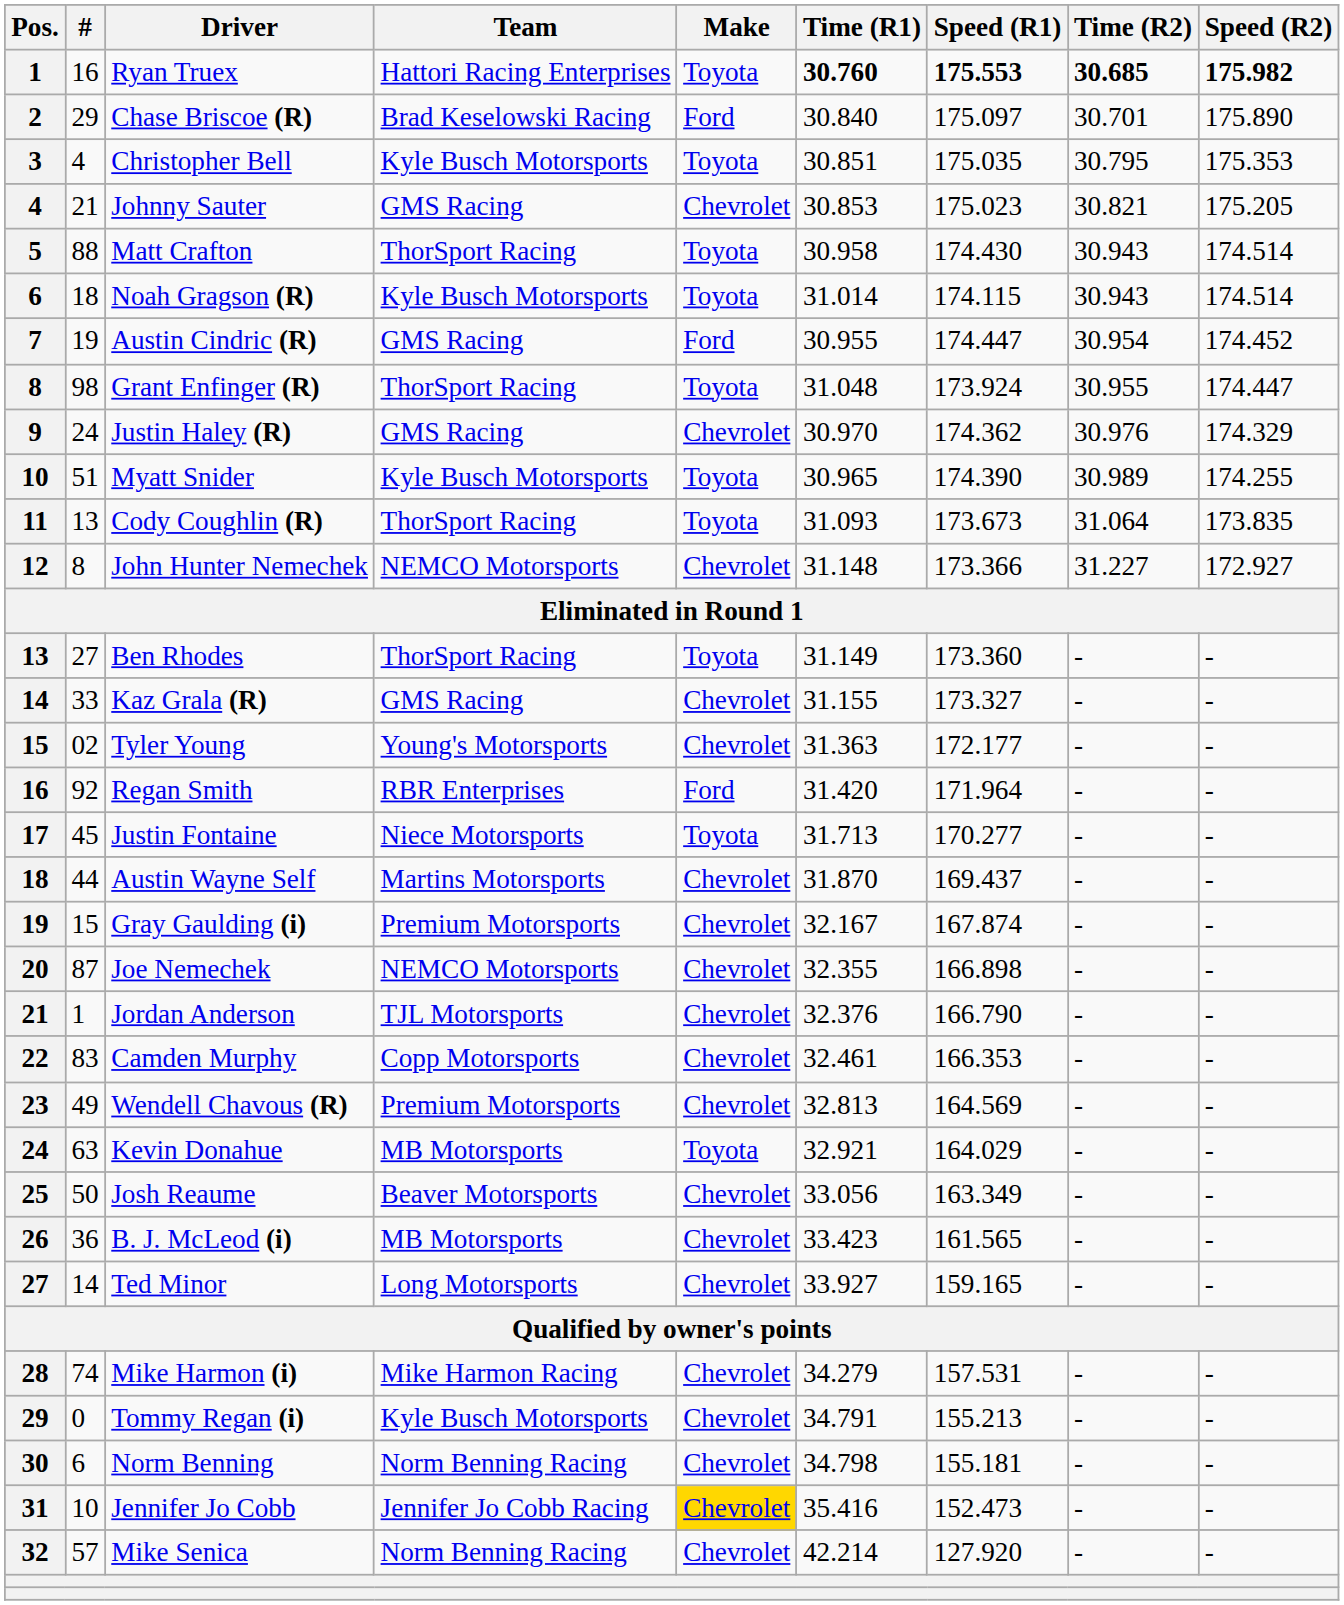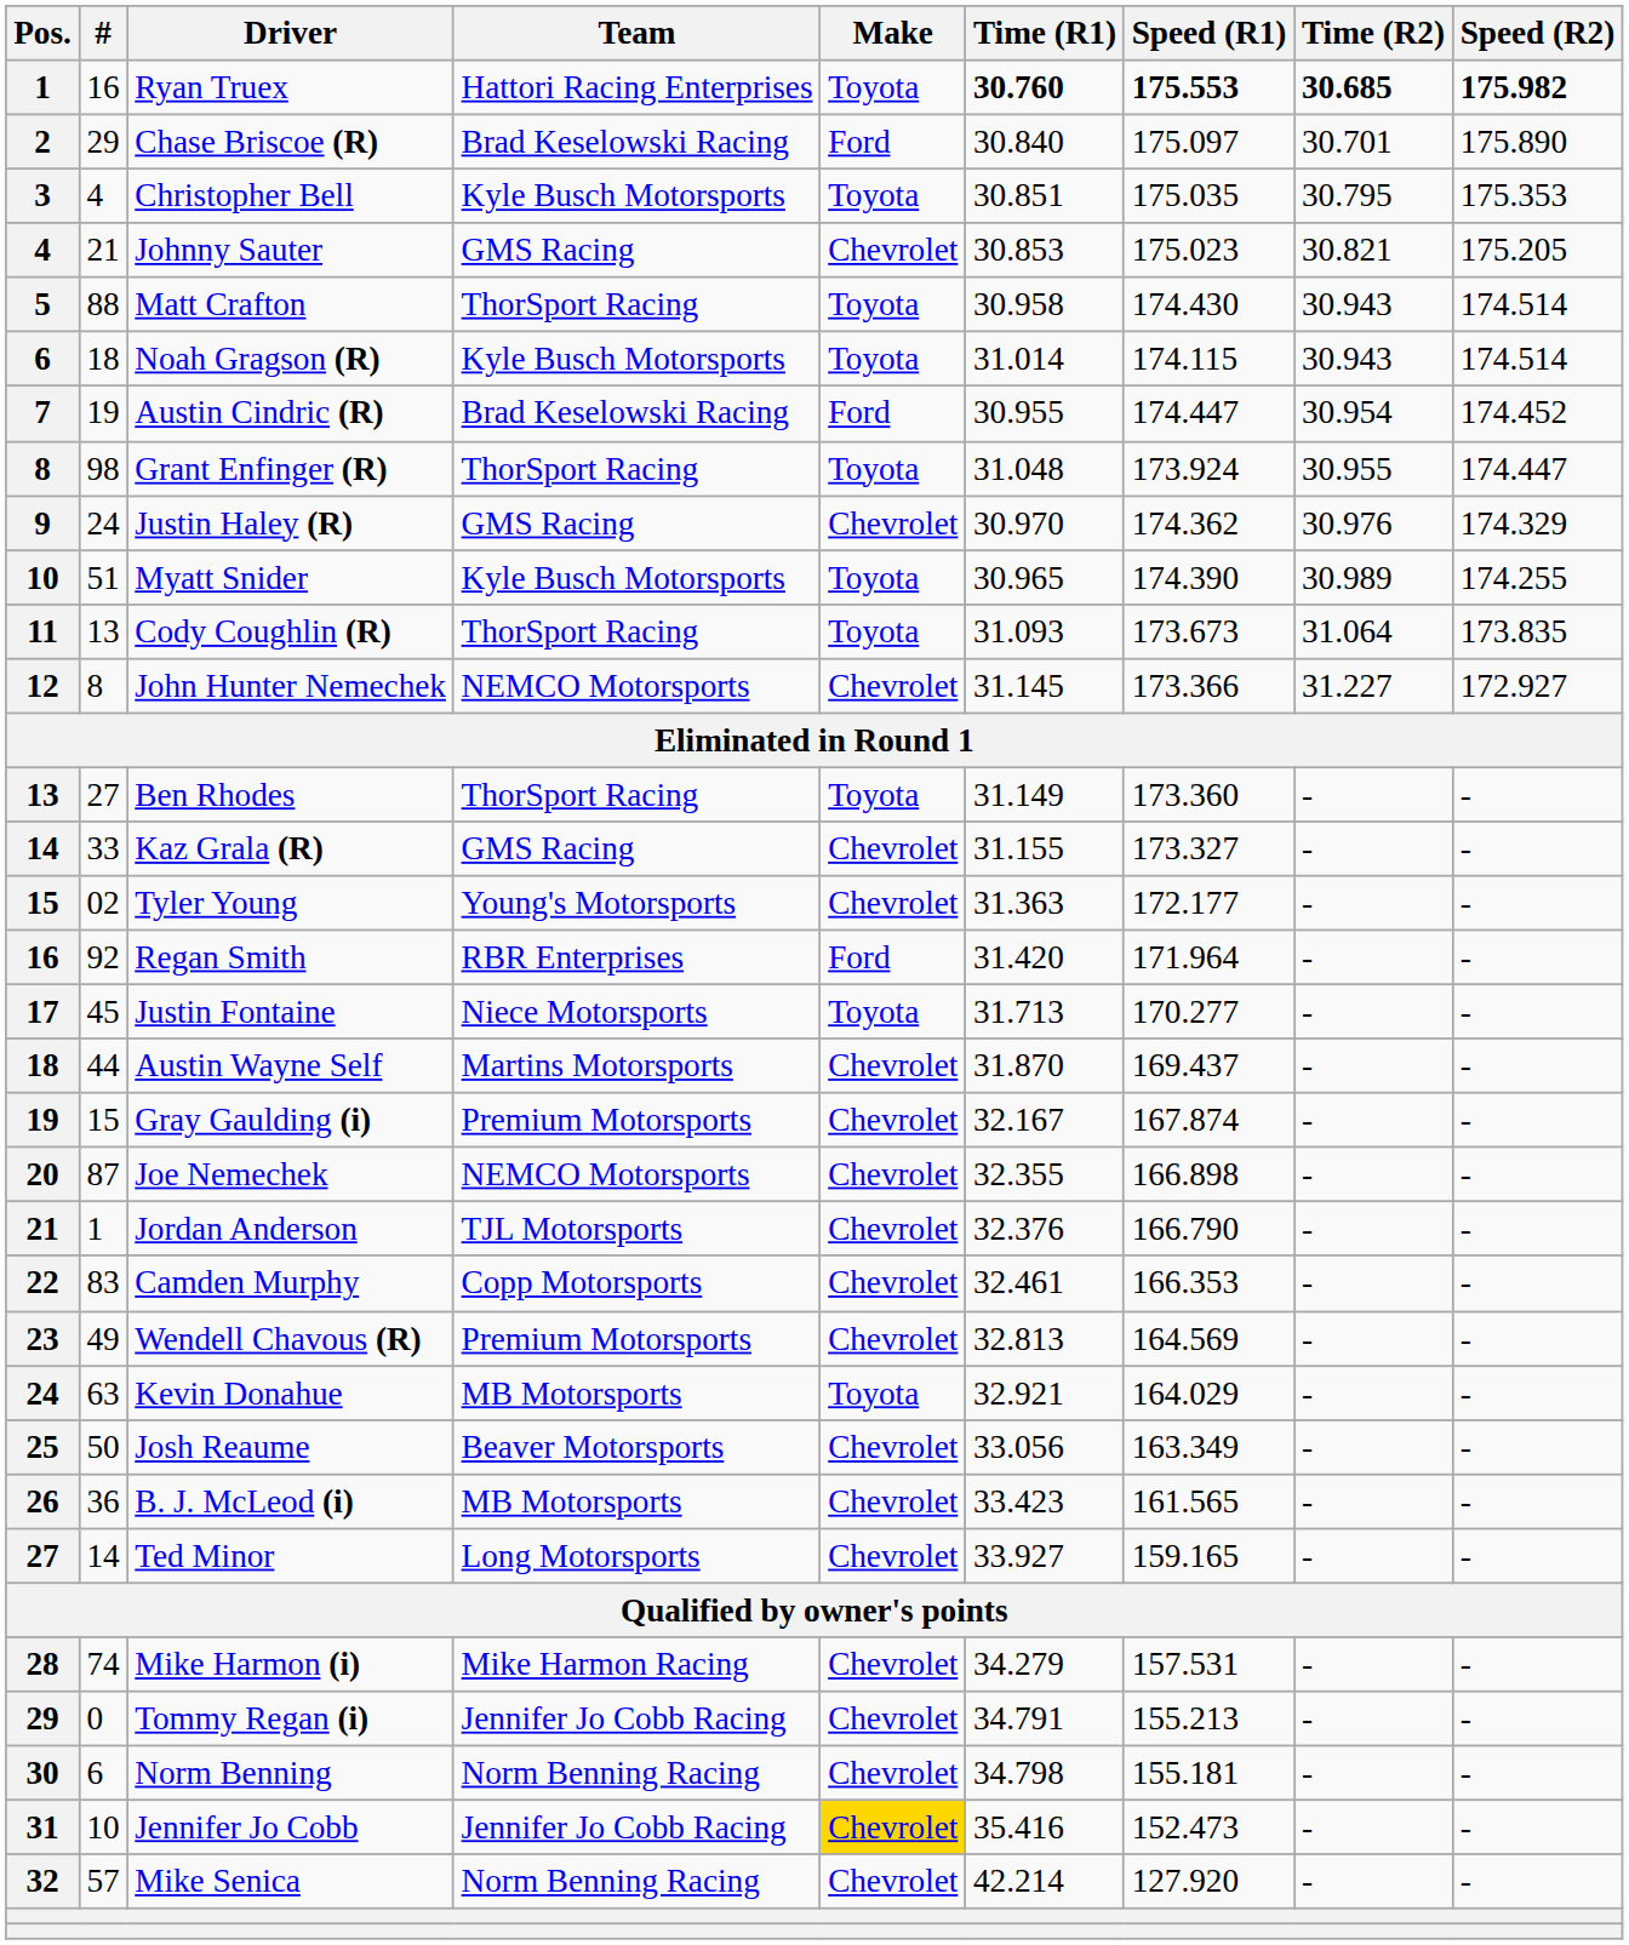Austin Cindric (R) | Team: GMS Racing -> Brad Keselowski Racing
John Hunter Nemechek | Time (R1): 31.148 -> 31.145
Tommy Regan (i) | Team: Kyle Busch Motorsports -> Jennifer Jo Cobb Racing
